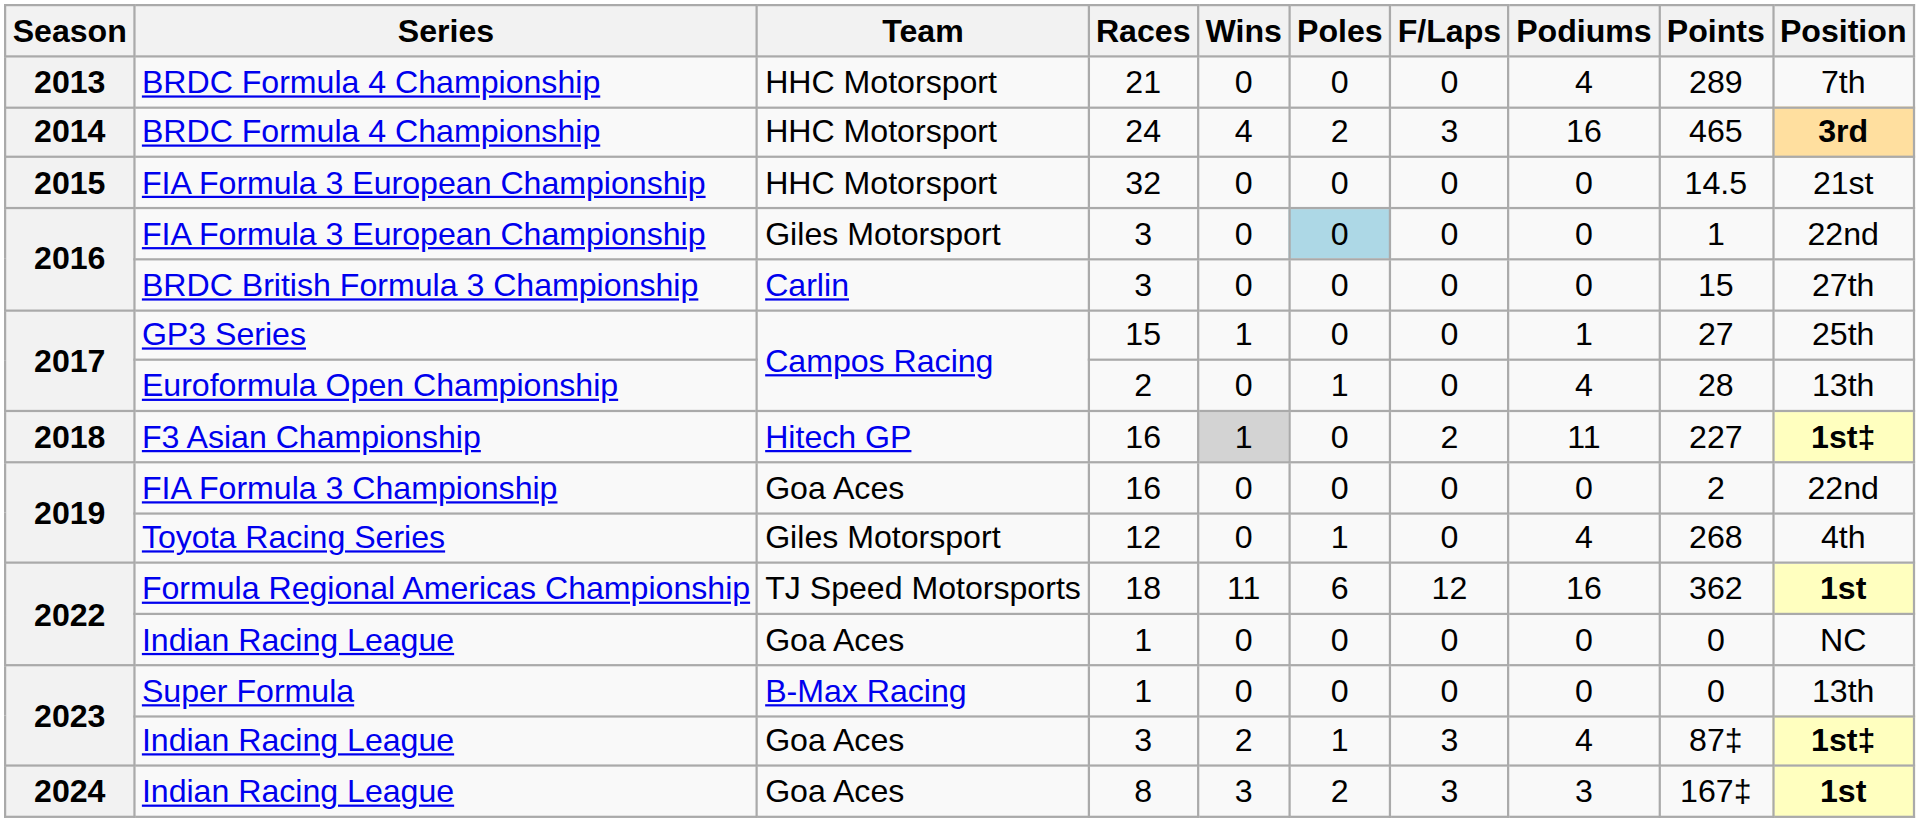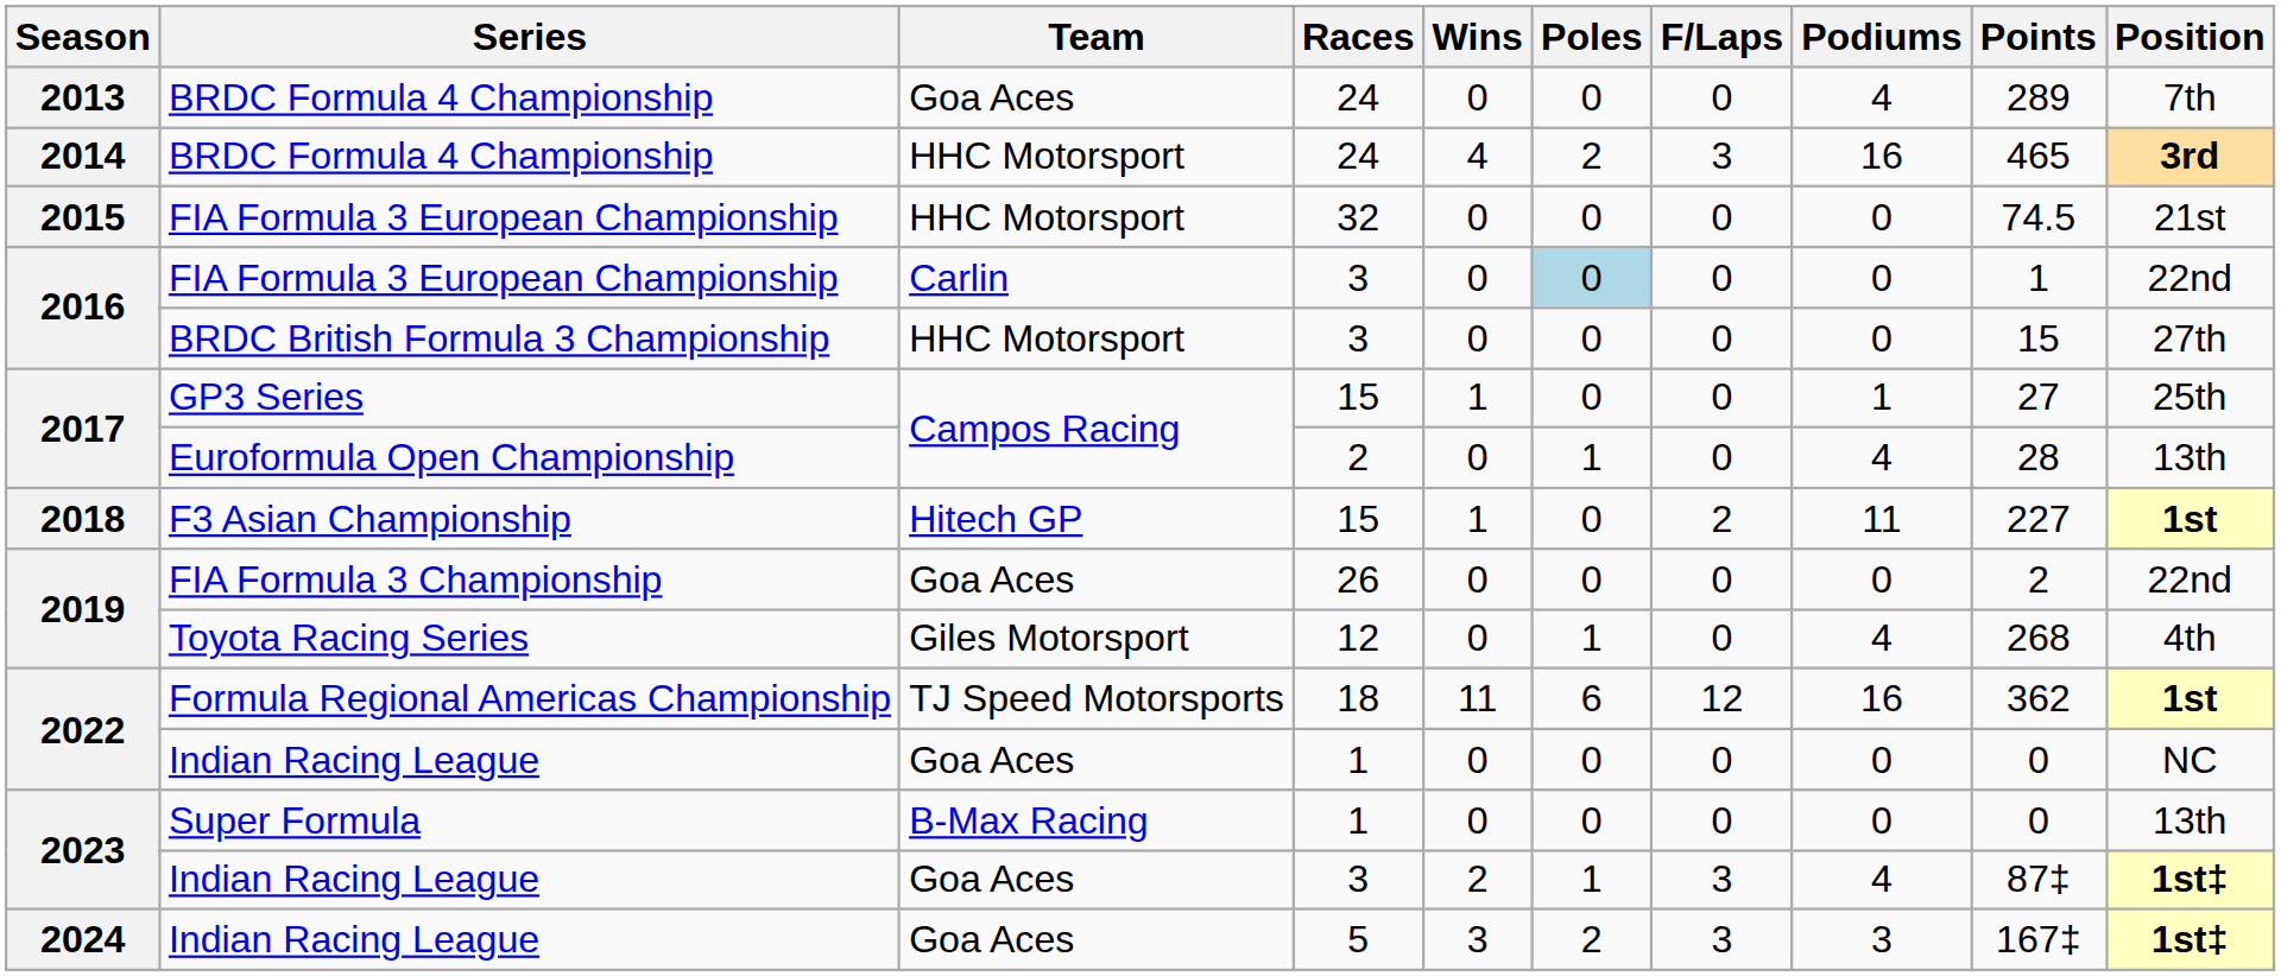2013 / BRDC Formula 4 Championship | Team: HHC Motorsport -> Goa Aces
2013 / BRDC Formula 4 Championship | Races: 21 -> 24
2015 / FIA Formula 3 European Championship | Points: 14.5 -> 74.5
2016 / FIA Formula 3 European Championship | Team: Giles Motorsport -> Carlin
BRDC British Formula 3 Championship | Team: Carlin -> HHC Motorsport
F3 Asian Championship | Races: 16 -> 15
F3 Asian Championship | Wins: lightgrey background -> no background
F3 Asian Championship | Position: 1st‡ -> 1st
FIA Formula 3 Championship | Races: 16 -> 26
2024 / Indian Racing League | Races: 8 -> 5
2024 / Indian Racing League | Position: 1st -> 1st‡
